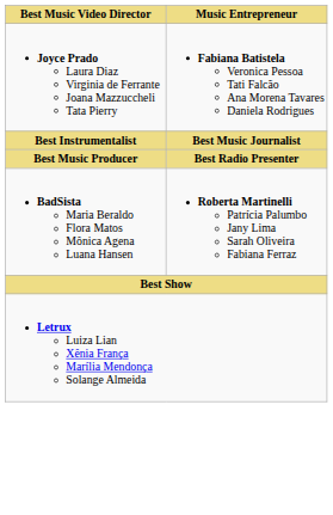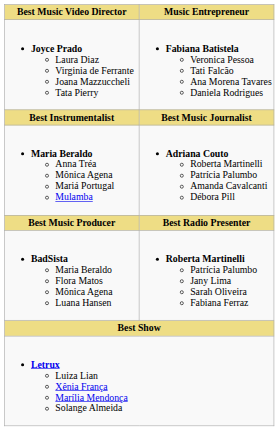+ row: Maria Beraldo Anna Tréa Mônica Agena Mariá Portugal Mulamba | Adriana Couto Roberta Martinelli Patrícia Palumbo Amanda Cavalcanti Débora Pill
